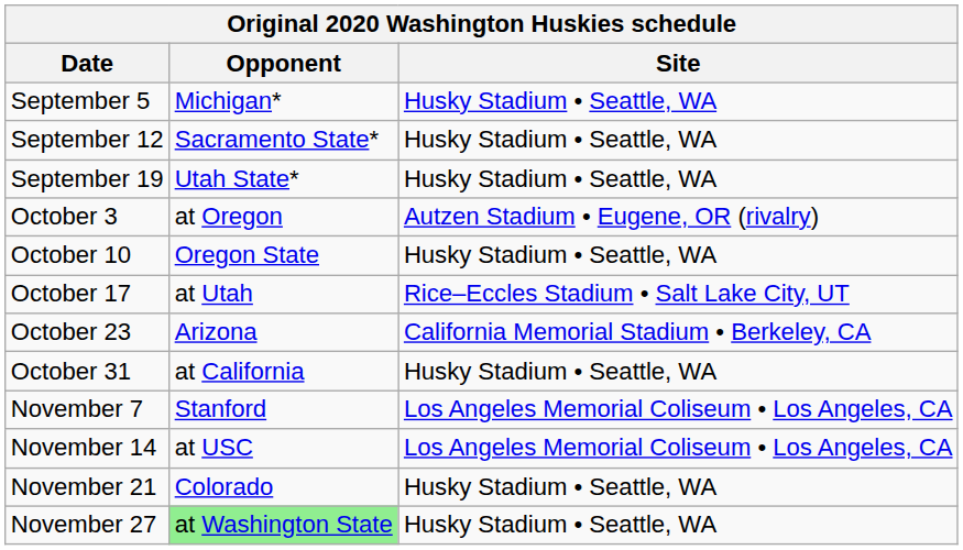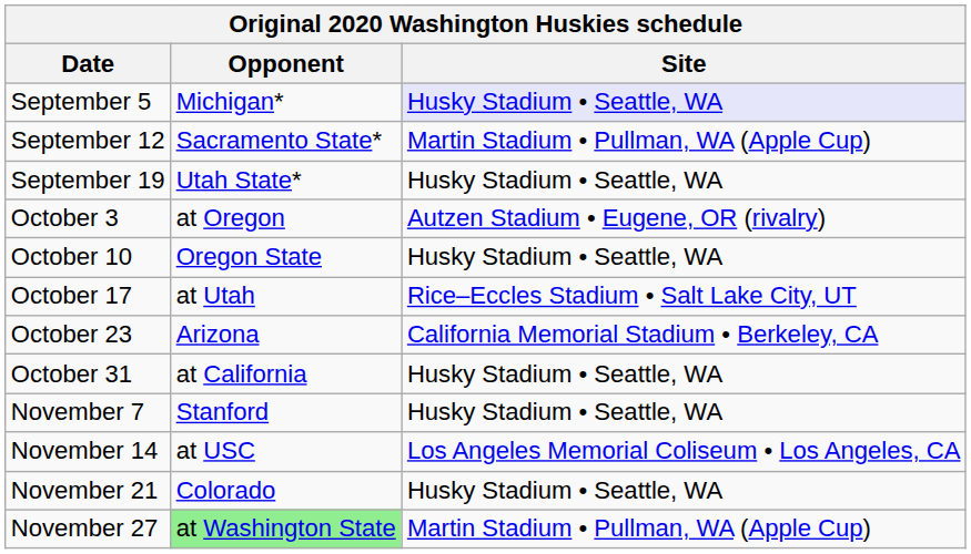September 5 | Site: no background -> lavender background
September 12 | Site: Husky Stadium • Seattle, WA -> Martin Stadium • Pullman, WA (Apple Cup)
November 7 | Site: Los Angeles Memorial Coliseum • Los Angeles, CA -> Husky Stadium • Seattle, WA
November 27 | Site: Husky Stadium • Seattle, WA -> Martin Stadium • Pullman, WA (Apple Cup)
